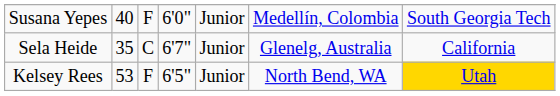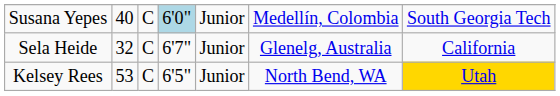Susana Yepes | column 3: F -> C
Susana Yepes | column 4: no background -> lightblue background
Sela Heide | column 2: 35 -> 32
Kelsey Rees | column 3: F -> C
